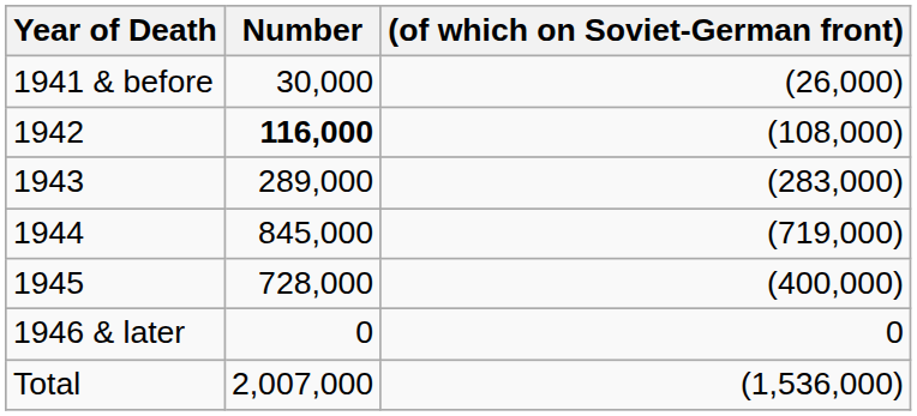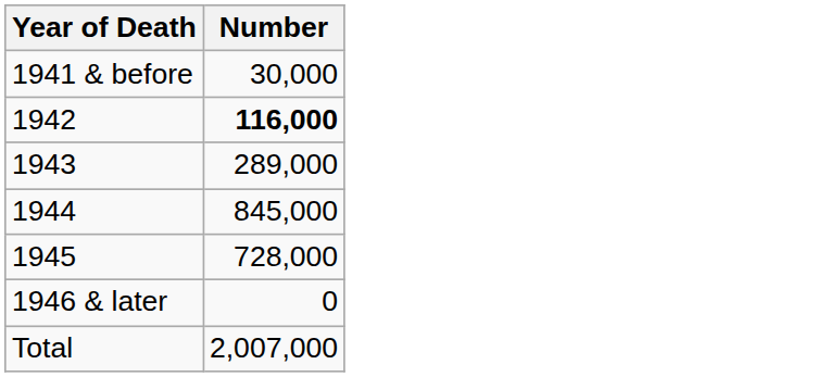- column: (of which on Soviet-German front) | (26,000) | (108,000) | (283,000) | (719,000) | (400,000) | 0 | (1,536,000)
